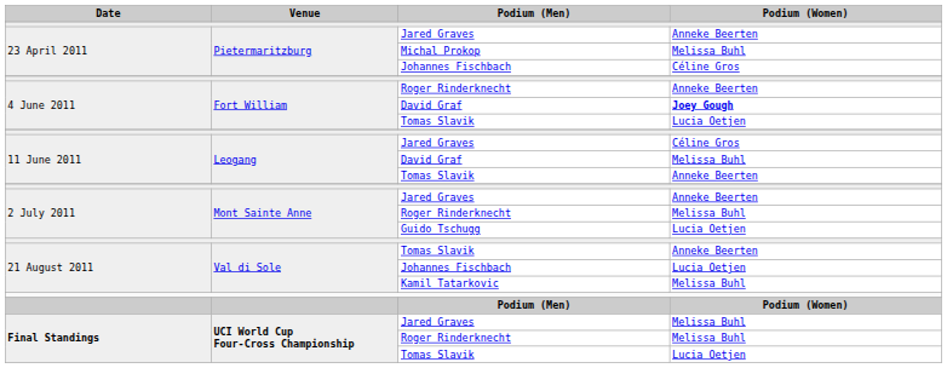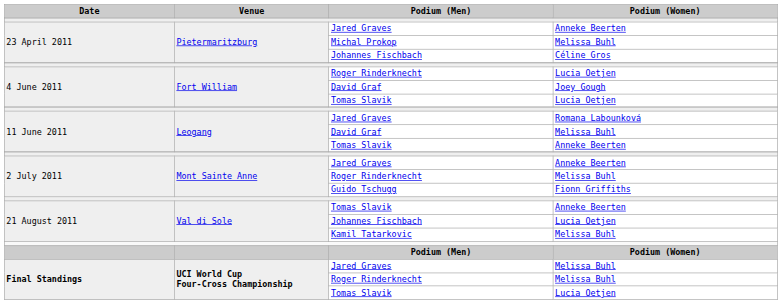4 June 2011 / Roger Rinderknecht | Podium (Women): Anneke Beerten -> Lucia Oetjen
4 June 2011 / David Graf | Podium (Women): bold -> normal
11 June 2011 / Jared Graves | Podium (Women): Céline Gros -> Romana Labounková
Guido Tschugg | Podium (Women): Lucia Oetjen -> Fionn Griffiths
